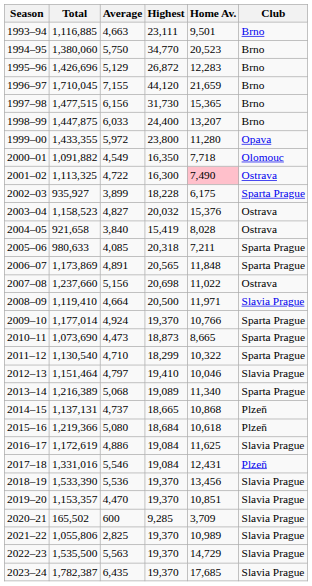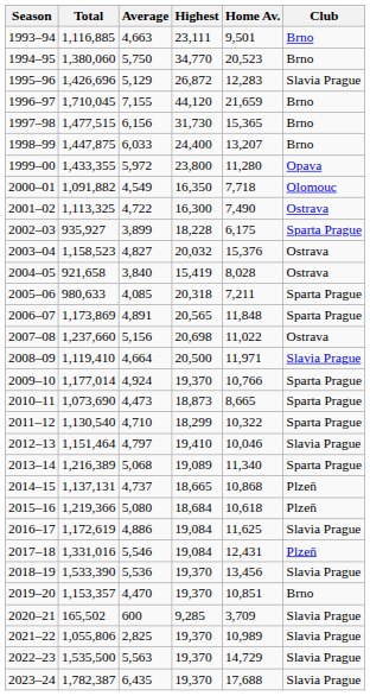1995–96 | Club: Brno -> Slavia Prague
2001–02 | Home Av.: pink background -> no background
2019–20 | Club: Slavia Prague -> Brno
2023–24 | Home Av.: 17,685 -> 17,688
